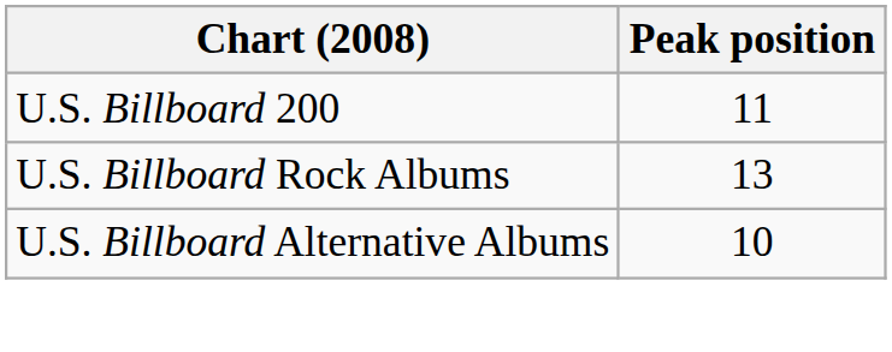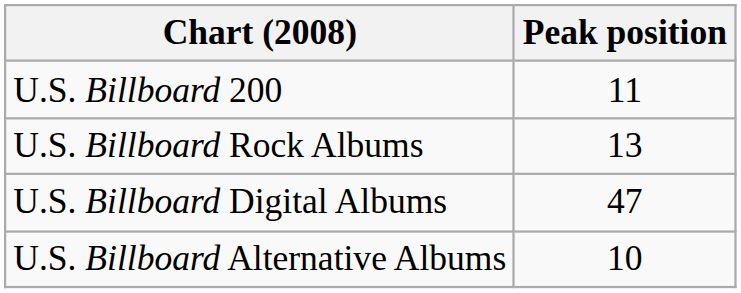+ row: U.S. Billboard Digital Albums | 47
